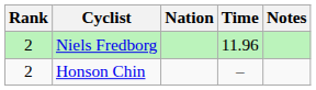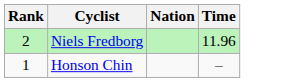- column: Notes
Honson Chin | Rank: 2 -> 1
